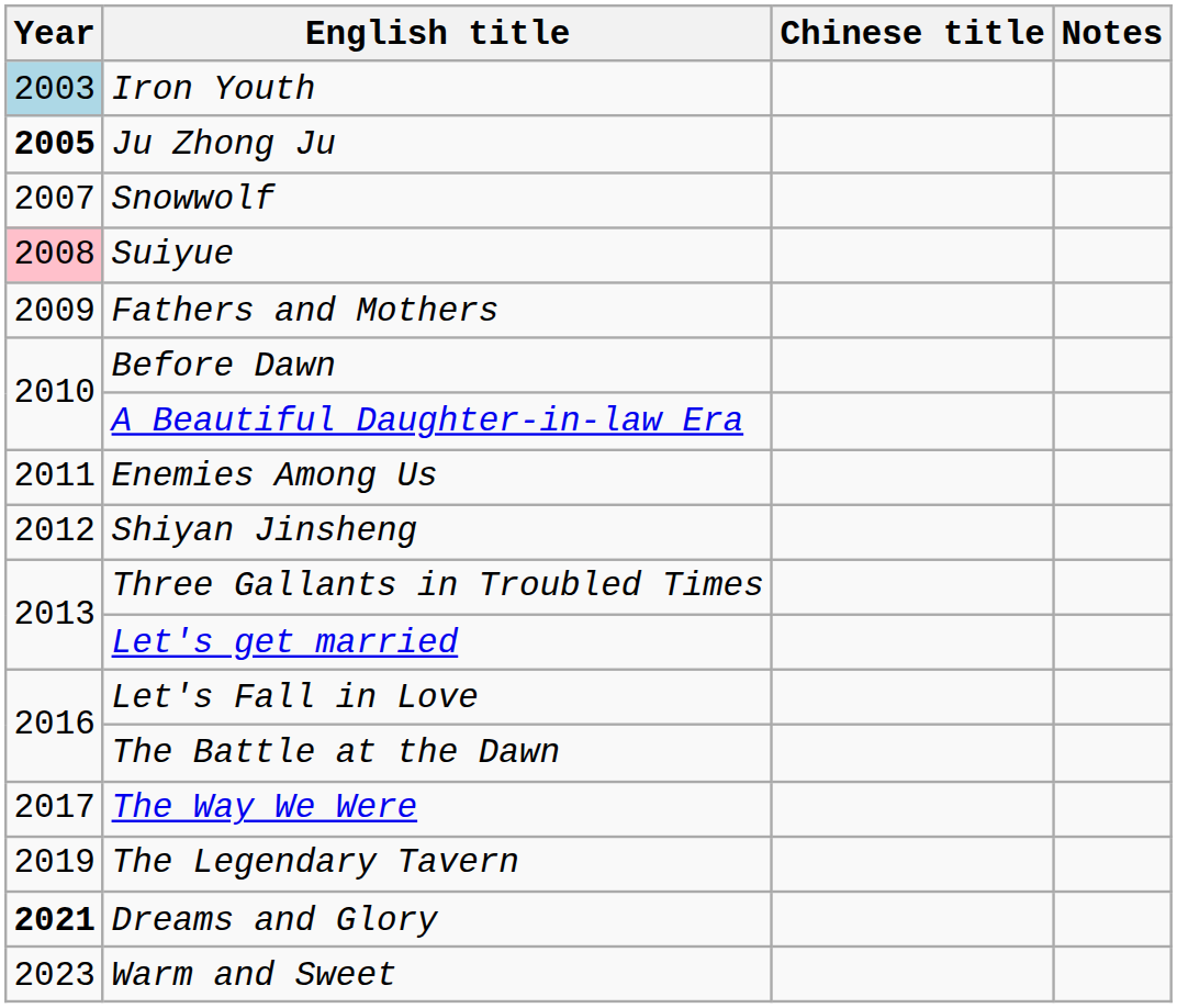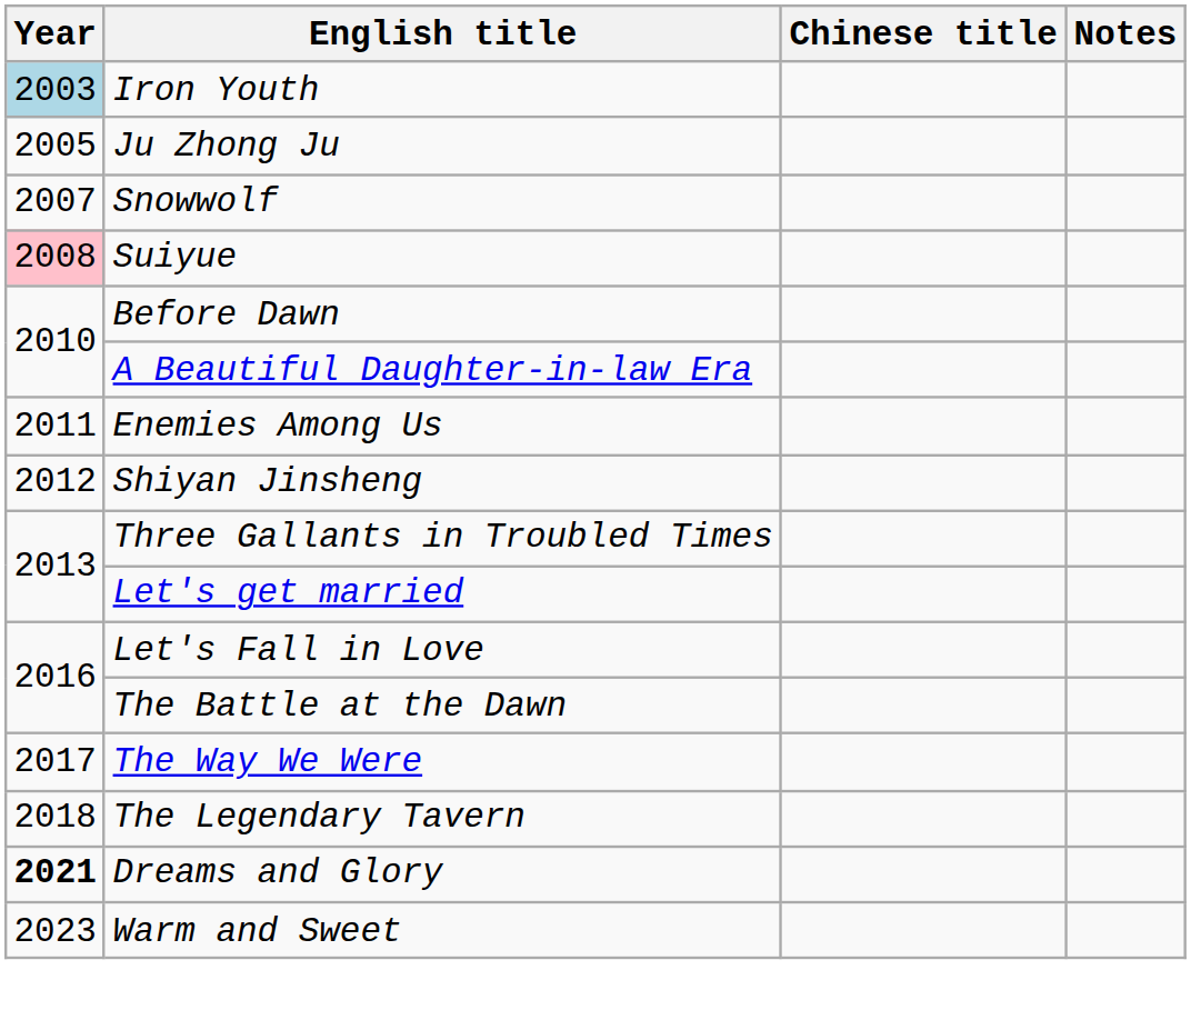Ju Zhong Ju | Year: bold -> normal
- row: 2009 | Fathers and Mothers
The Legendary Tavern | Year: 2019 -> 2018
